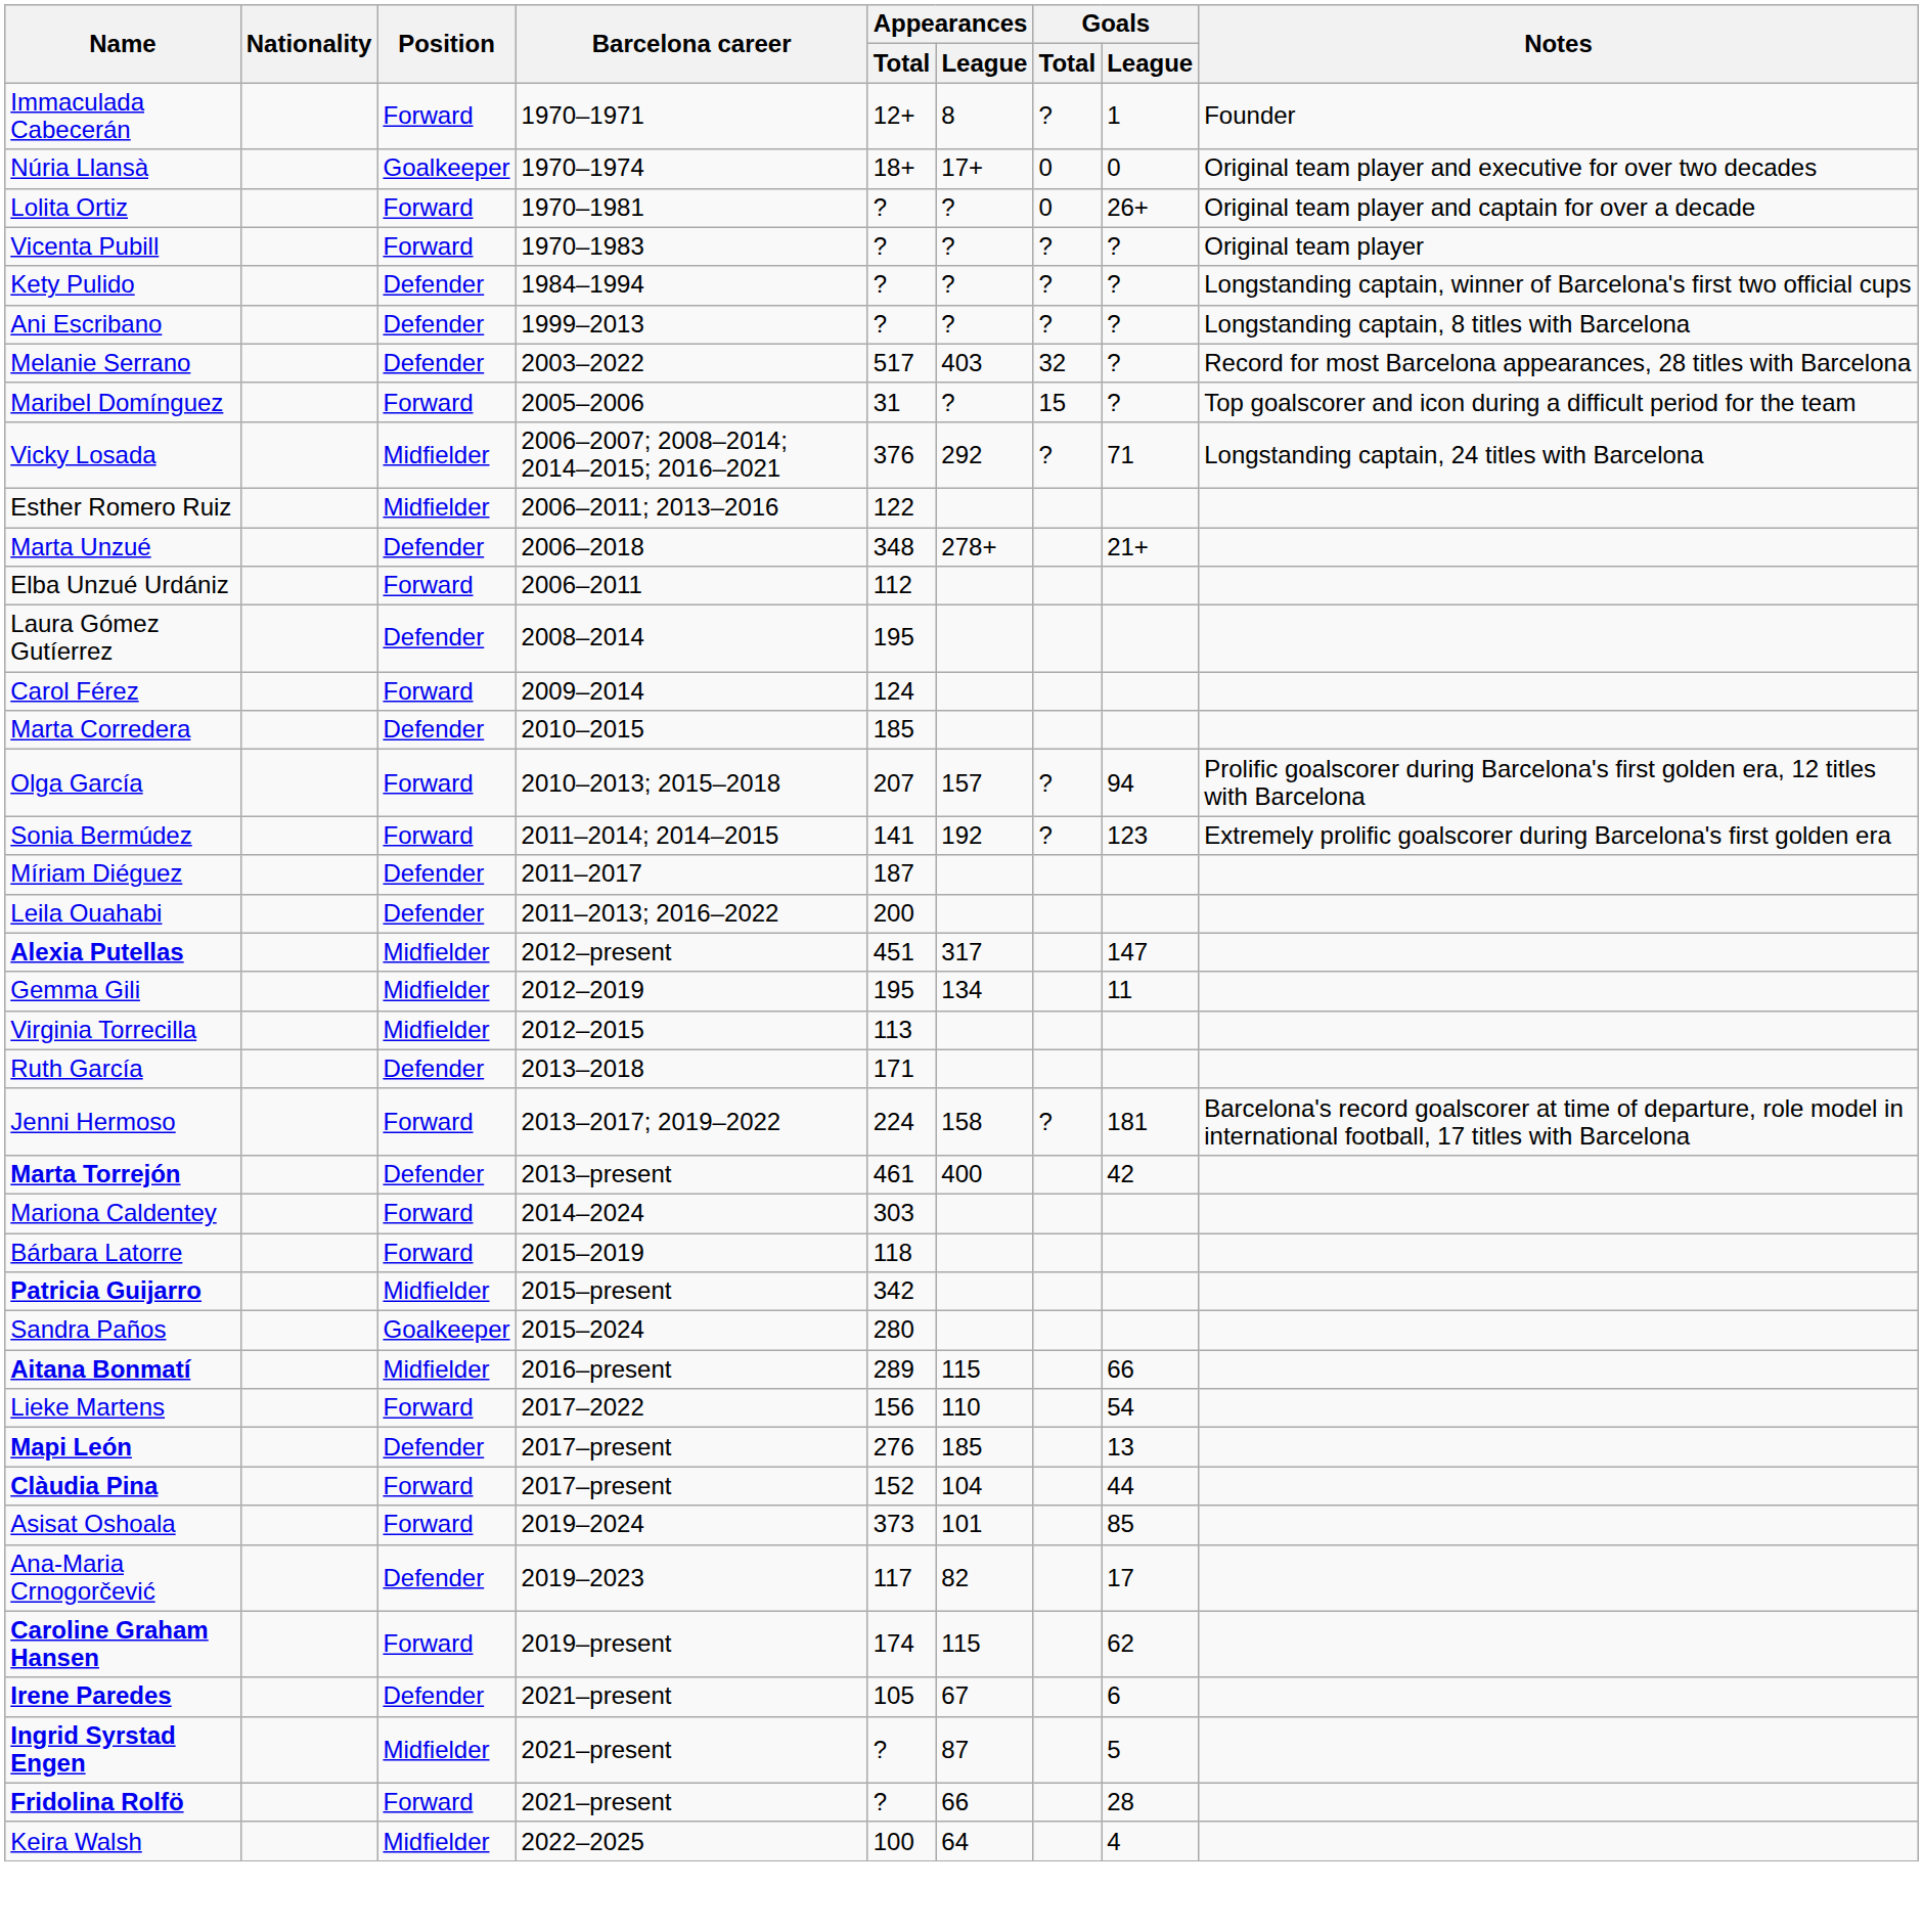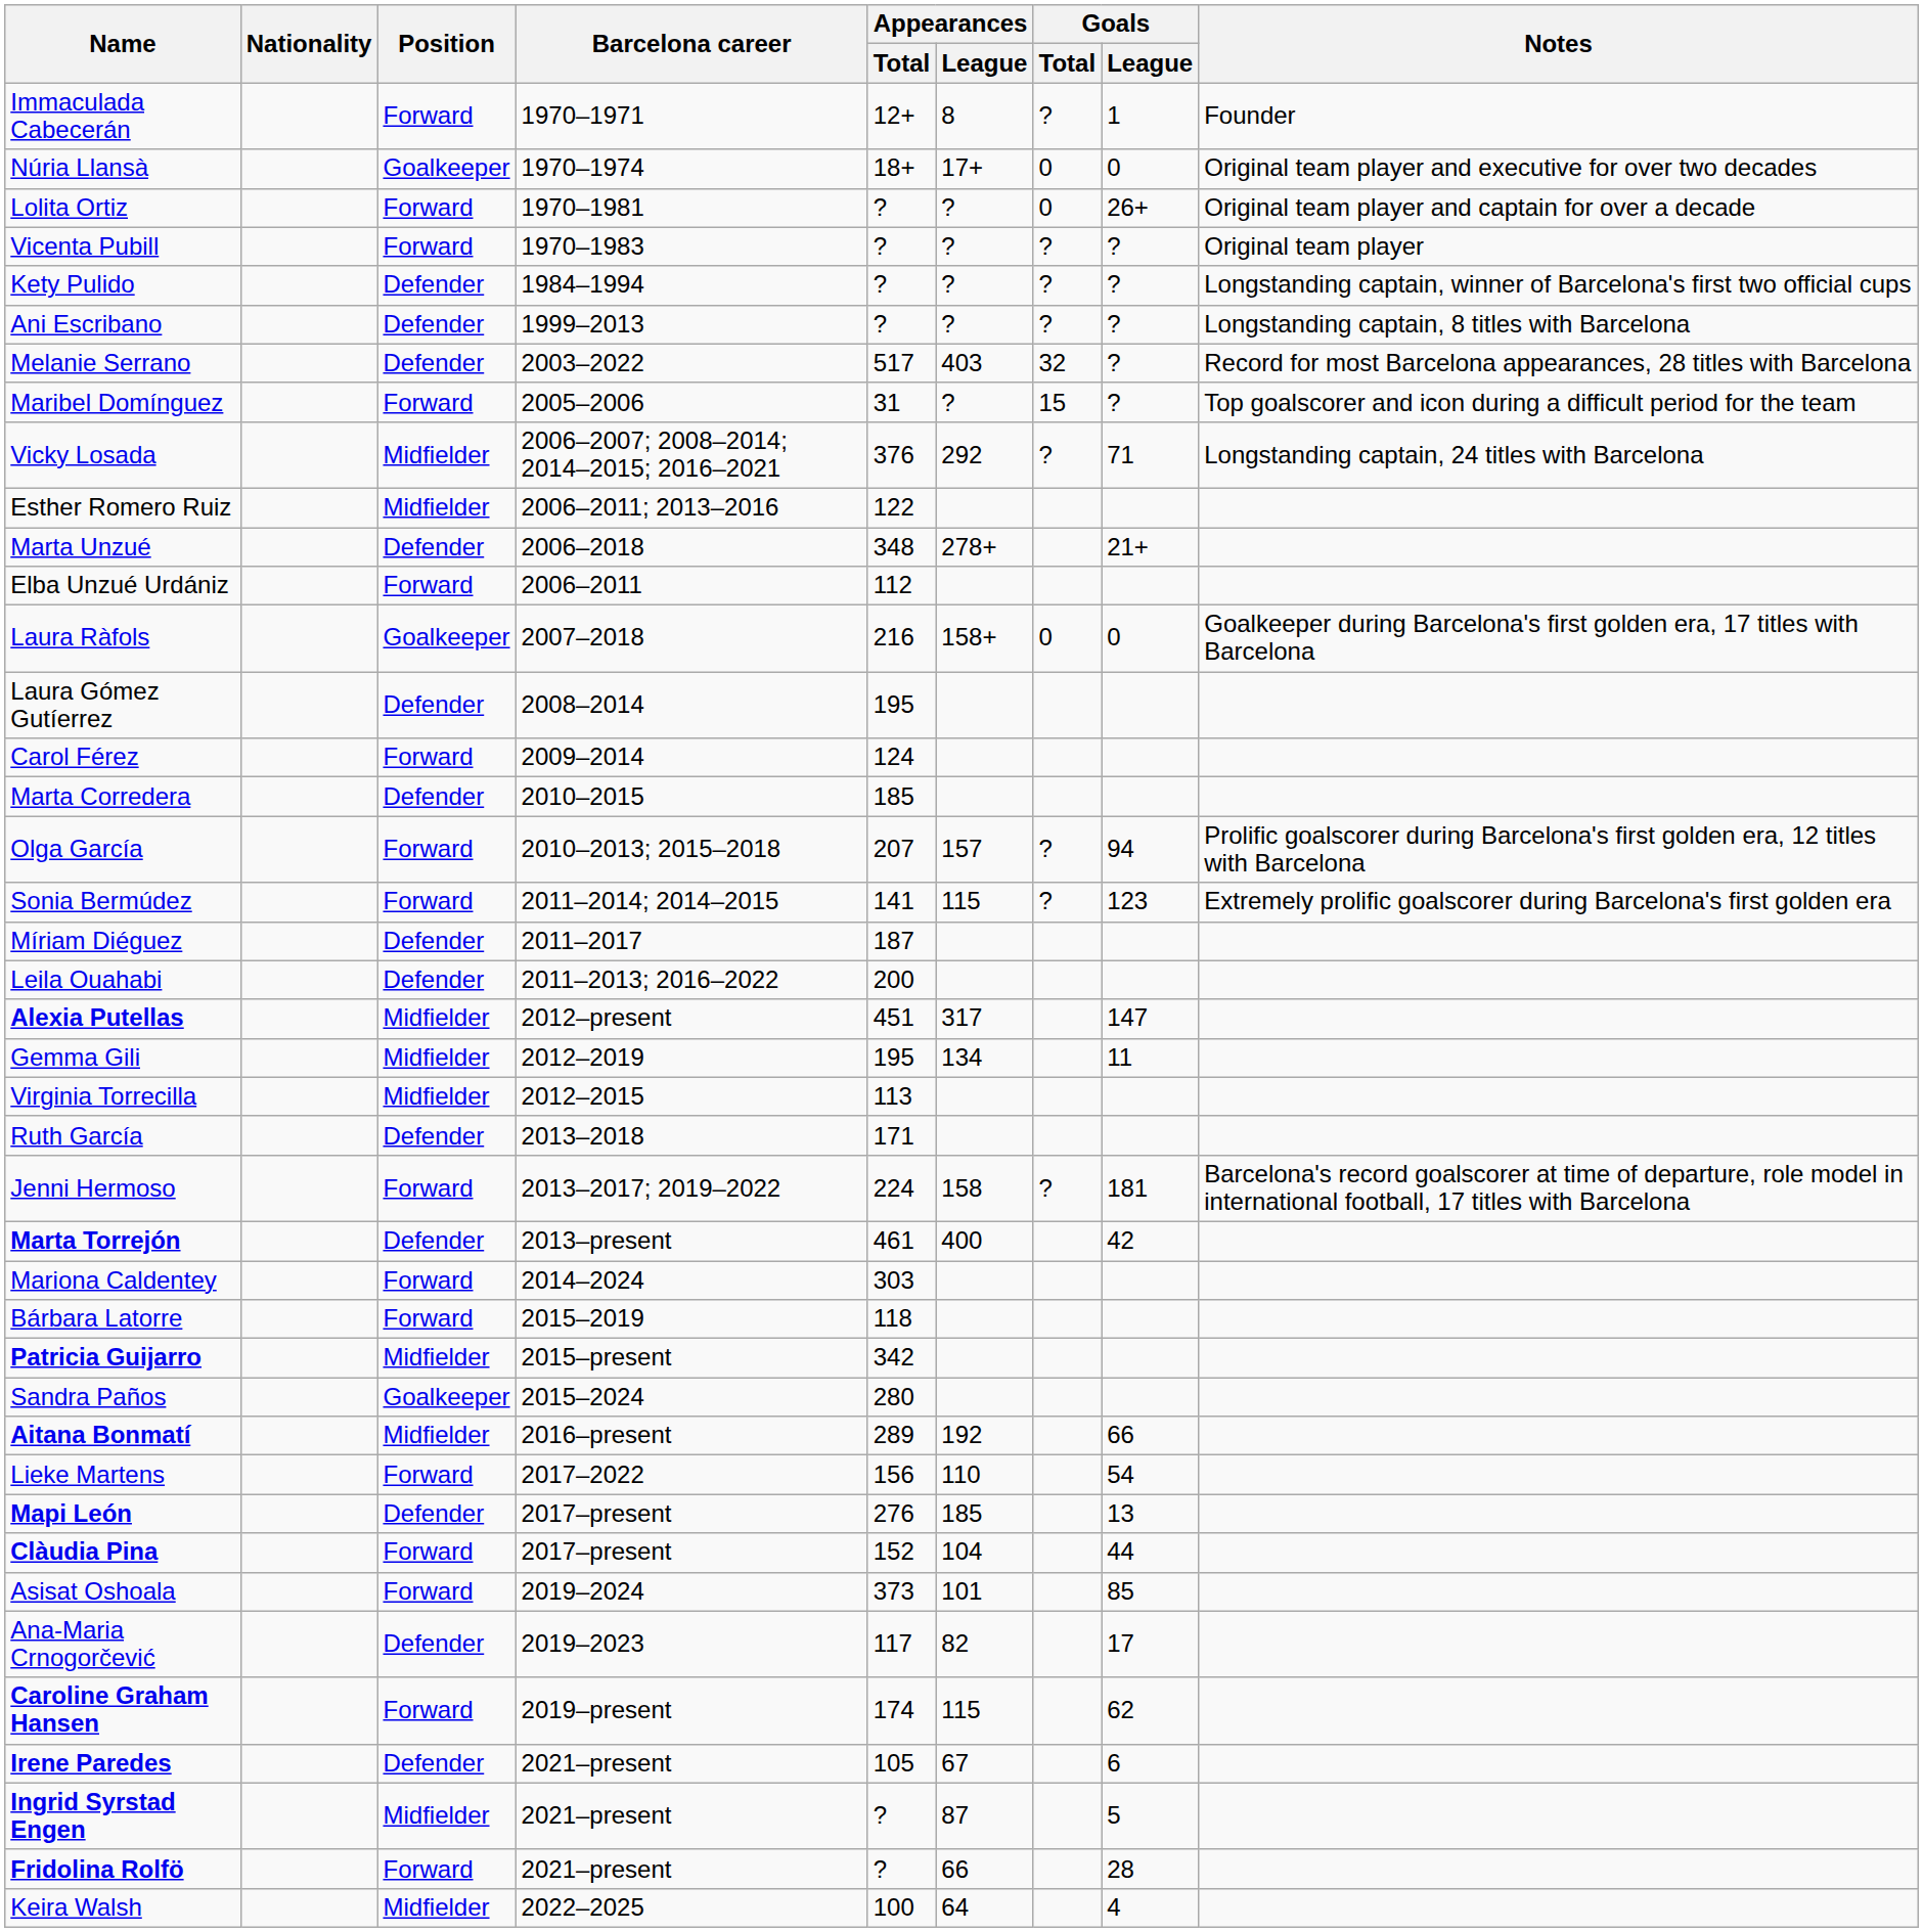+ row: Laura Ràfols | Goalkeeper | 2007–2018 | 216 | 158+ | 0 | 0 | Goalkeeper during Barcelona's first golden era, 17 titles with Barcelona
Sonia Bermúdez | Appearances / League: 192 -> 115
Aitana Bonmatí | Appearances / League: 115 -> 192
